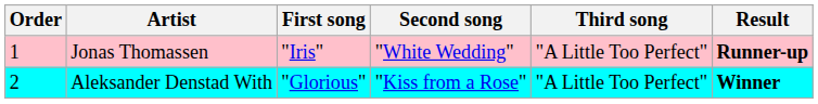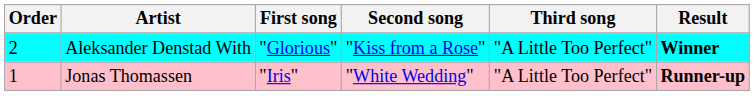rows swapped: Jonas Thomassen <-> Aleksander Denstad With
